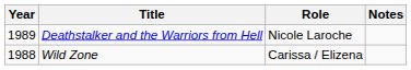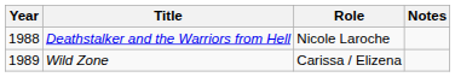Deathstalker and the Warriors from Hell | Year: 1989 -> 1988
Wild Zone | Year: 1988 -> 1989
